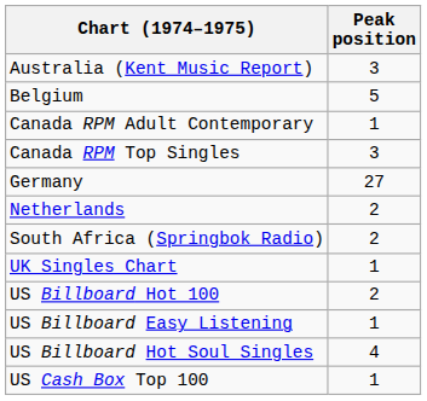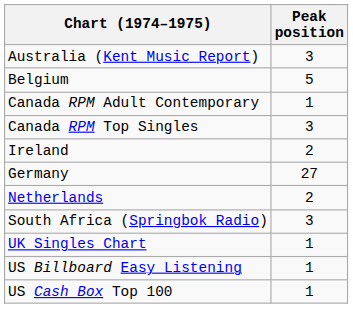+ row: Ireland | 2
South Africa (Springbok Radio) | Peak position: 2 -> 3
- row: US Billboard Hot 100 | 2
- row: US Billboard Hot Soul Singles | 4
